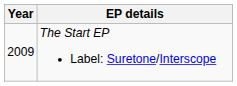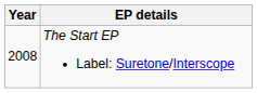The Start EP Label: Suretone/Interscope | Year: 2009 -> 2008
